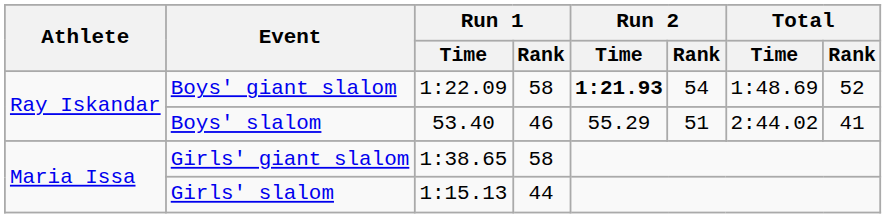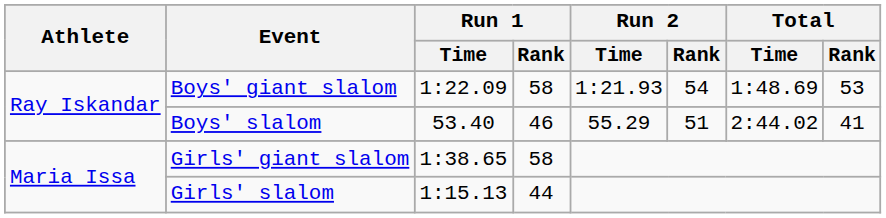Boys' giant slalom | Run 2 / Time: bold -> normal
Boys' giant slalom | Total / Rank: 52 -> 53
